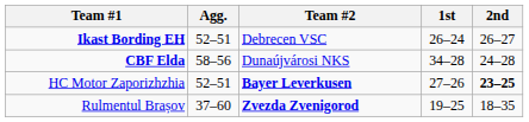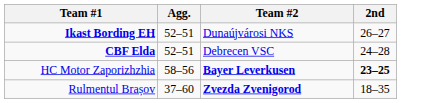- column: 1st | 26–24 | 34–28 | 27–26 | 19–25
Ikast Bording EH | Team #2: Debrecen VSC -> Dunaújvárosi NKS
CBF Elda | Agg.: 58–56 -> 52–51
CBF Elda | Team #2: Dunaújvárosi NKS -> Debrecen VSC
HC Motor Zaporizhzhia | Agg.: 52–51 -> 58–56
